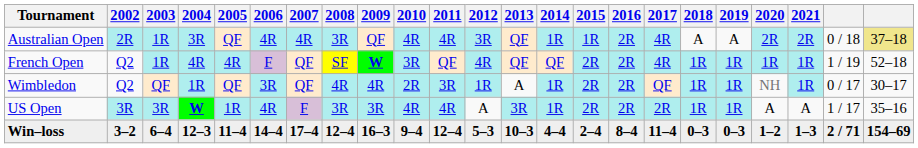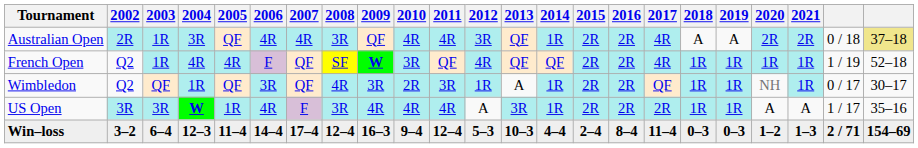Australian Open | 2015: 1R -> 2R
Wimbledon | 2009: 4R -> 3R
US Open | 2009: 3R -> 4R
